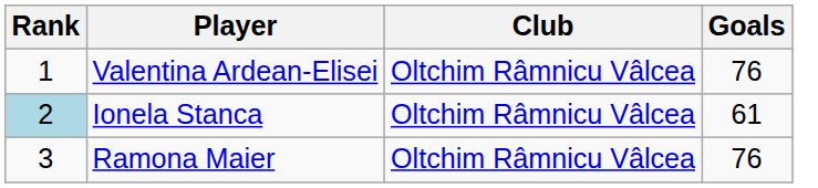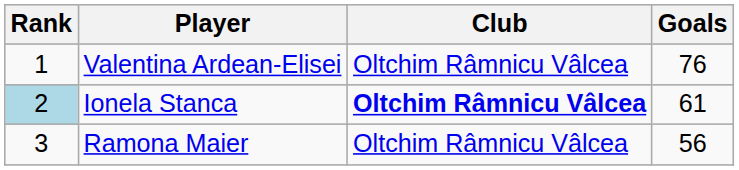Ionela Stanca | Club: normal -> bold
Ramona Maier | Goals: 76 -> 56
